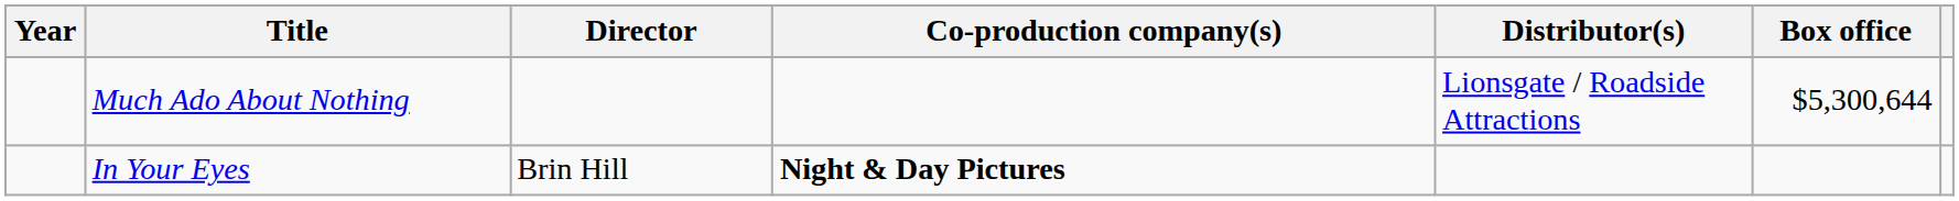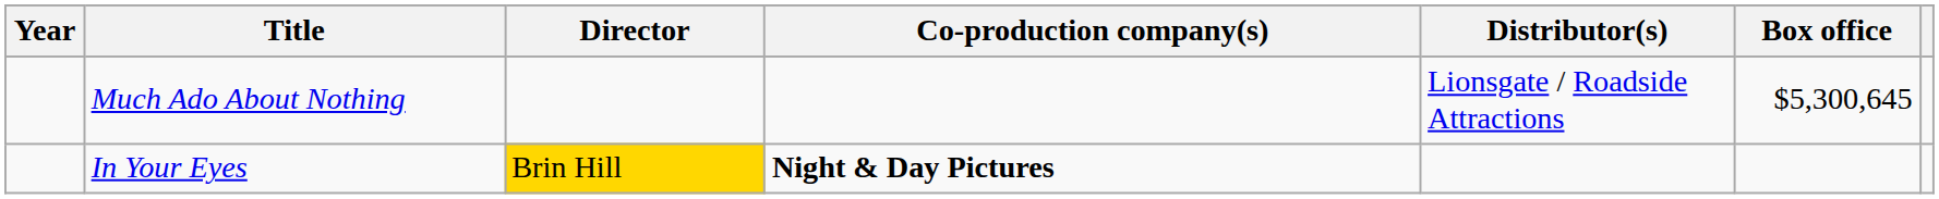Much Ado About Nothing | Box office: $5,300,644 -> $5,300,645
In Your Eyes | Director: no background -> gold background
